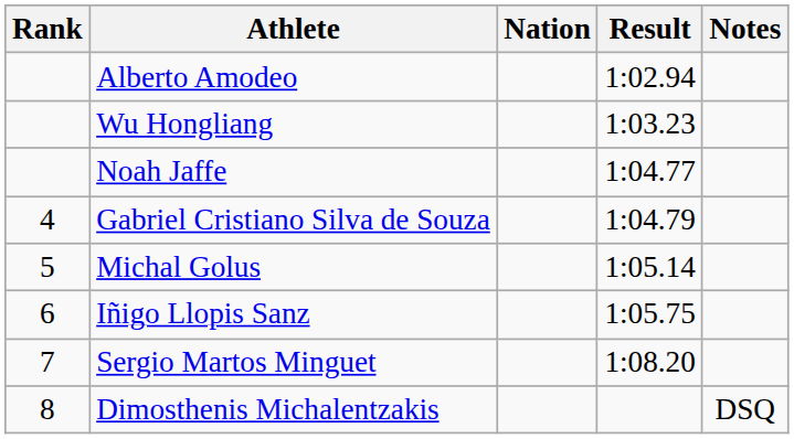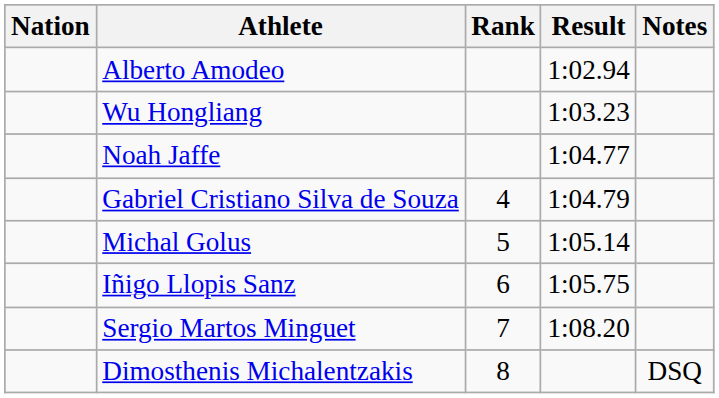columns swapped: Rank <-> Nation
